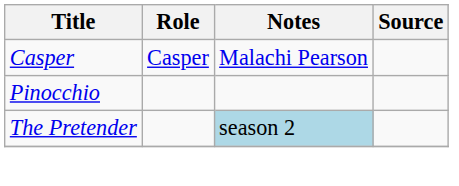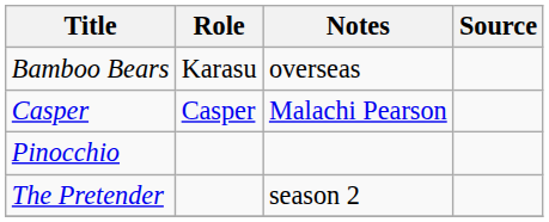+ row: Bamboo Bears | Karasu | overseas
The Pretender | Notes: lightblue background -> no background
